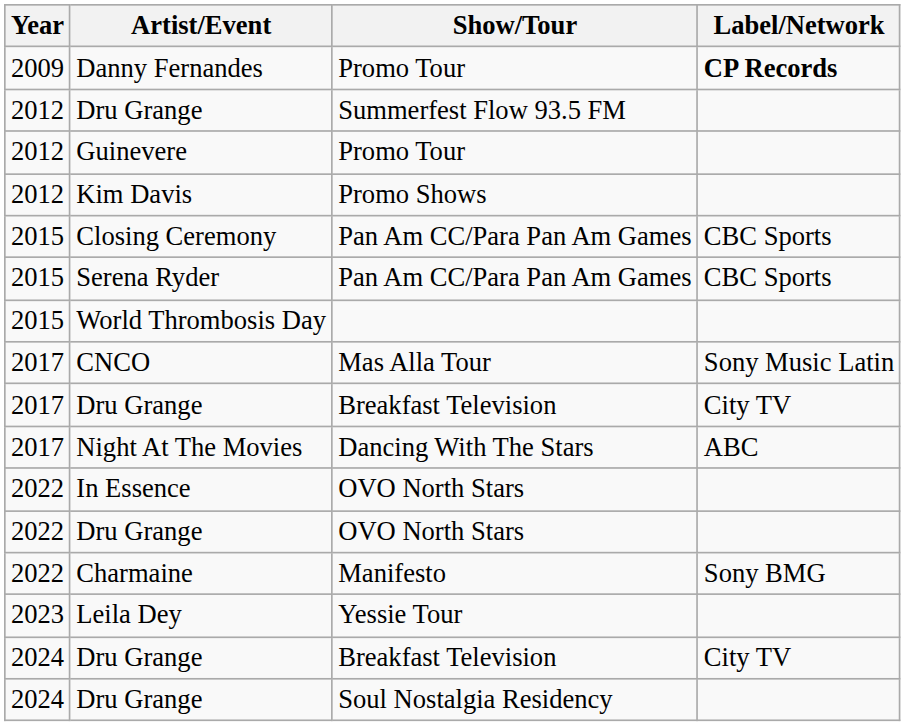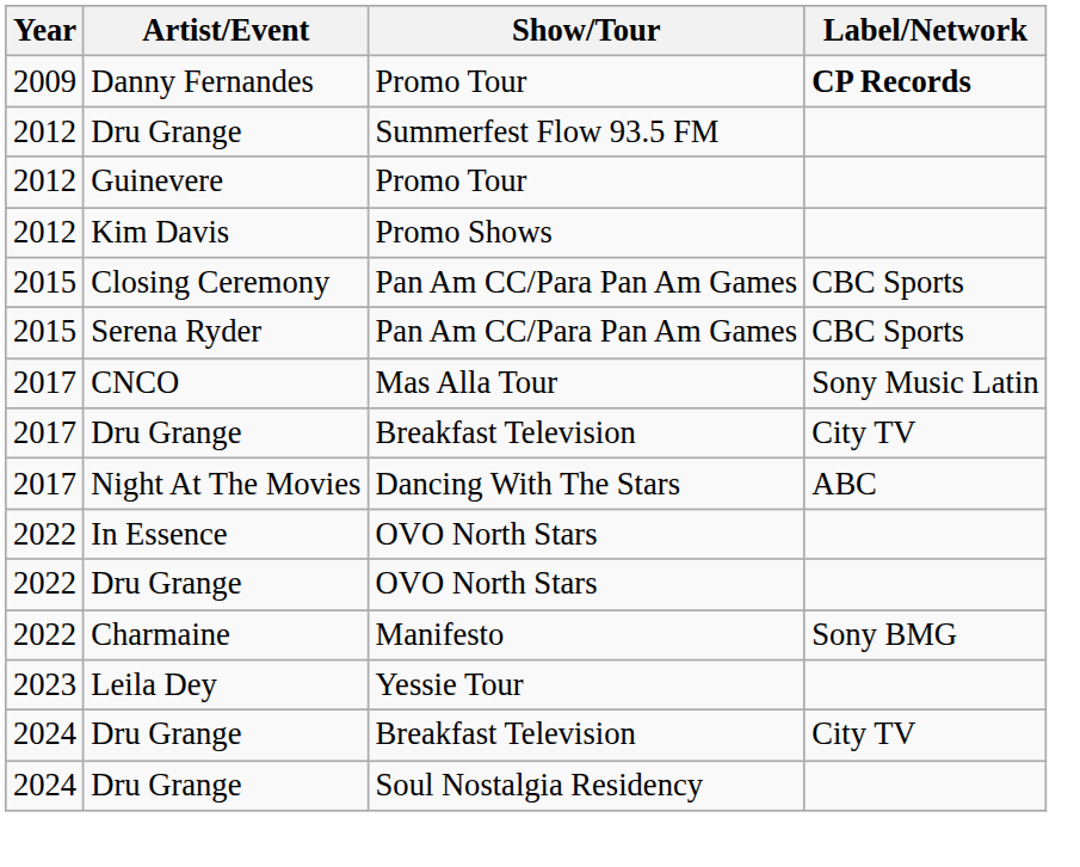- row: 2015 | World Thrombosis Day
